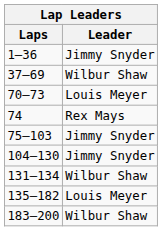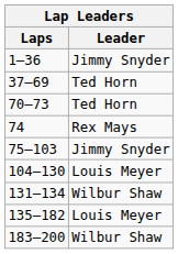37–69 | Leader: Wilbur Shaw -> Ted Horn
70–73 | Leader: Louis Meyer -> Ted Horn
104–130 | Leader: Jimmy Snyder -> Louis Meyer
